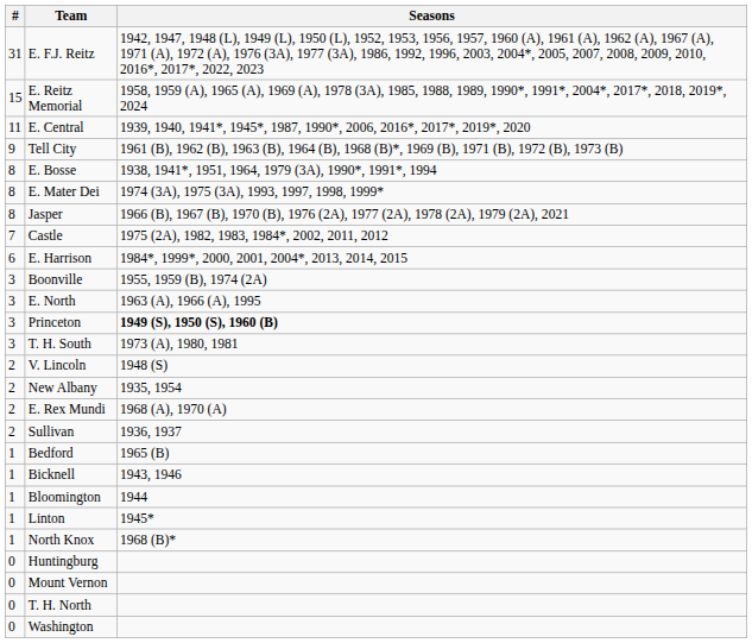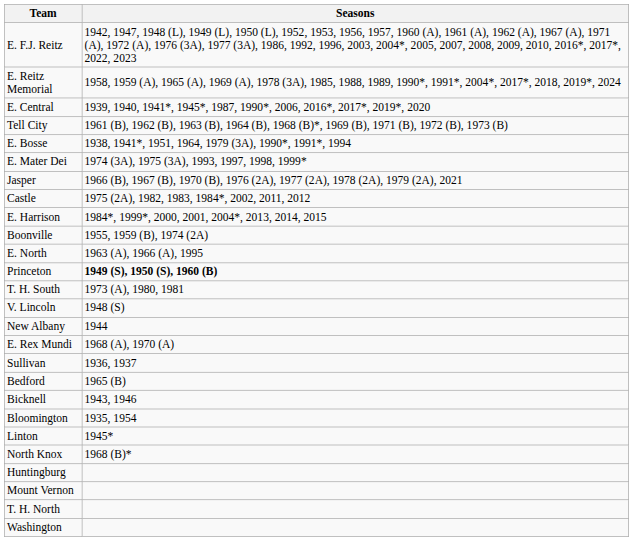- column: # | 31 | 15 | 11 | 9 | 8 | 8 | 8 | 7 | 6 | 3 | 3 | 3 | 3 | 2 | 2 | 2 | 2 | 1 | 1 | 1 | 1 | 1 | 0 | 0 | 0 | 0
New Albany | Seasons: 1935, 1954 -> 1944
Bloomington | Seasons: 1944 -> 1935, 1954
